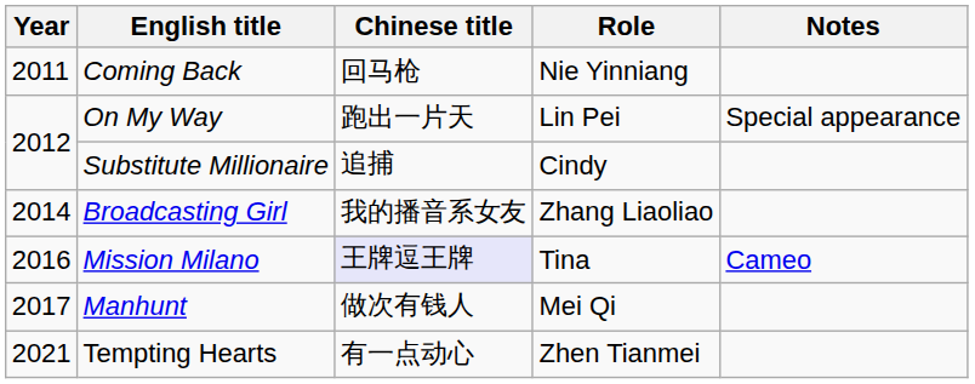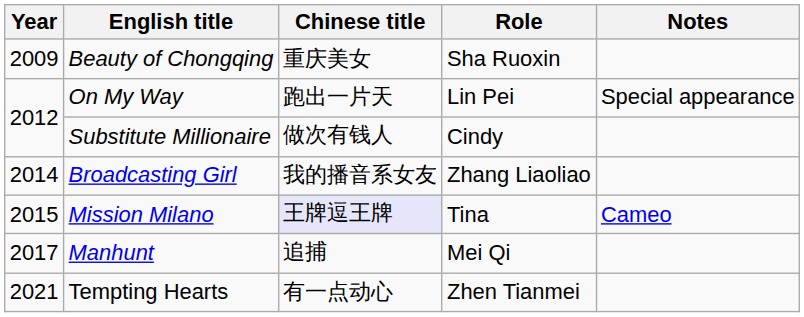+ row: 2009 | Beauty of Chongqing | 重庆美女 | Sha Ruoxin
- row: 2011 | Coming Back | 回马枪 | Nie Yinniang
Substitute Millionaire | Chinese title: 追捕 -> 做次有钱人
Mission Milano | Year: 2016 -> 2015
Manhunt | Chinese title: 做次有钱人 -> 追捕
